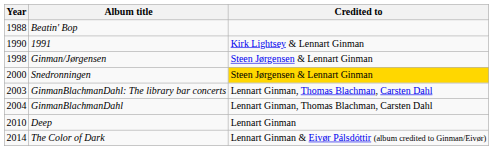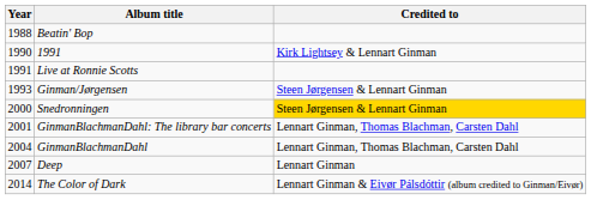+ row: 1991 | Live at Ronnie Scotts
Ginman/Jørgensen | Year: 1998 -> 1993
GinmanBlachmanDahl: The library bar concerts | Year: 2003 -> 2001
Deep | Year: 2010 -> 2007
